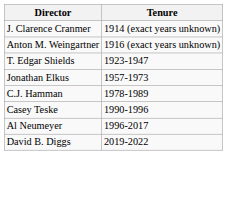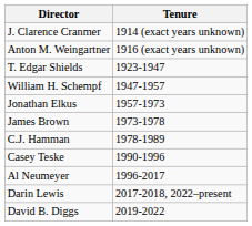+ row: William H. Schempf | 1947-1957
+ row: James Brown | 1973-1978
+ row: Darin Lewis | 2017-2018, 2022–present
